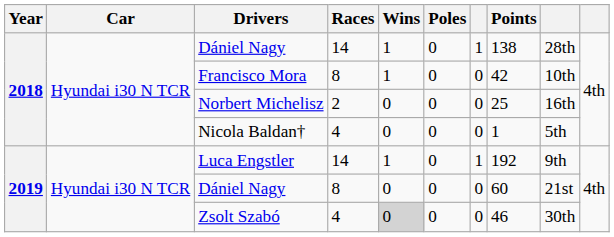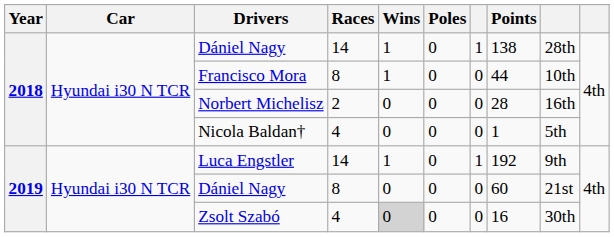Francisco Mora | Points: 42 -> 44
Norbert Michelisz | Points: 25 -> 28
Zsolt Szabó | Points: 46 -> 16
